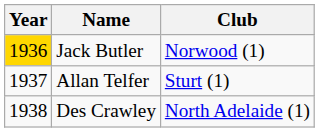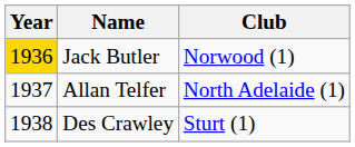Allan Telfer | Club: Sturt (1) -> North Adelaide (1)
Des Crawley | Club: North Adelaide (1) -> Sturt (1)
